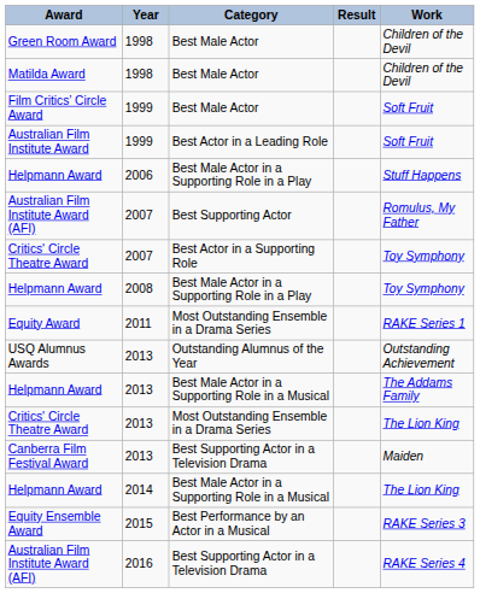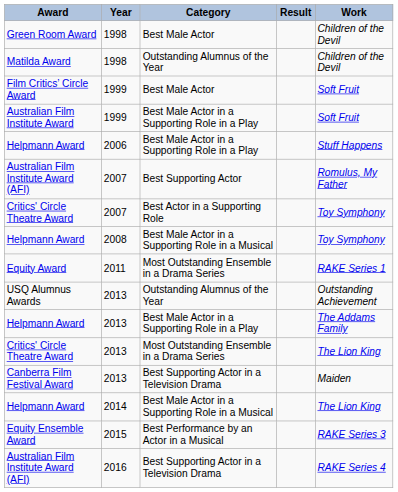Matilda Award | Category: Best Male Actor -> Outstanding Alumnus of the Year
Australian Film Institute Award | Category: Best Actor in a Leading Role -> Best Male Actor in a Supporting Role in a Play
Helpmann Award / 2008 | Category: Best Male Actor in a Supporting Role in a Play -> Best Male Actor in a Supporting Role in a Musical
Helpmann Award / 2013 | Category: Best Male Actor in a Supporting Role in a Musical -> Best Male Actor in a Supporting Role in a Play
